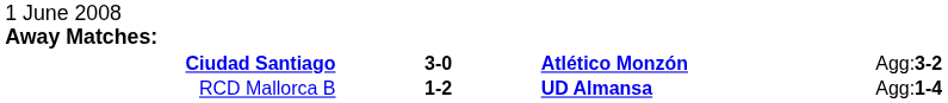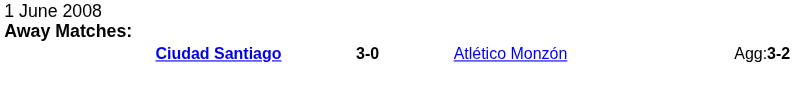Ciudad Santiago | column 3: bold -> normal
- row: RCD Mallorca B | 1-2 | UD Almansa | Agg:1-4
